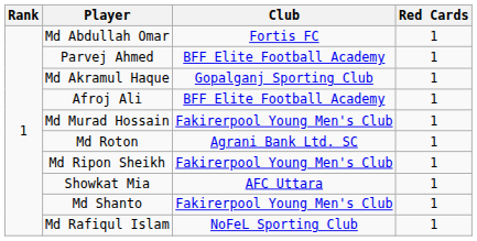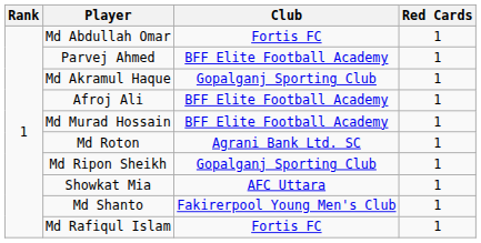Md Murad Hossain | Club: Fakirerpool Young Men's Club -> BFF Elite Football Academy
Md Ripon Sheikh | Club: Fakirerpool Young Men's Club -> Gopalganj Sporting Club
Md Rafiqul Islam | Club: NoFeL Sporting Club -> Fortis FC
